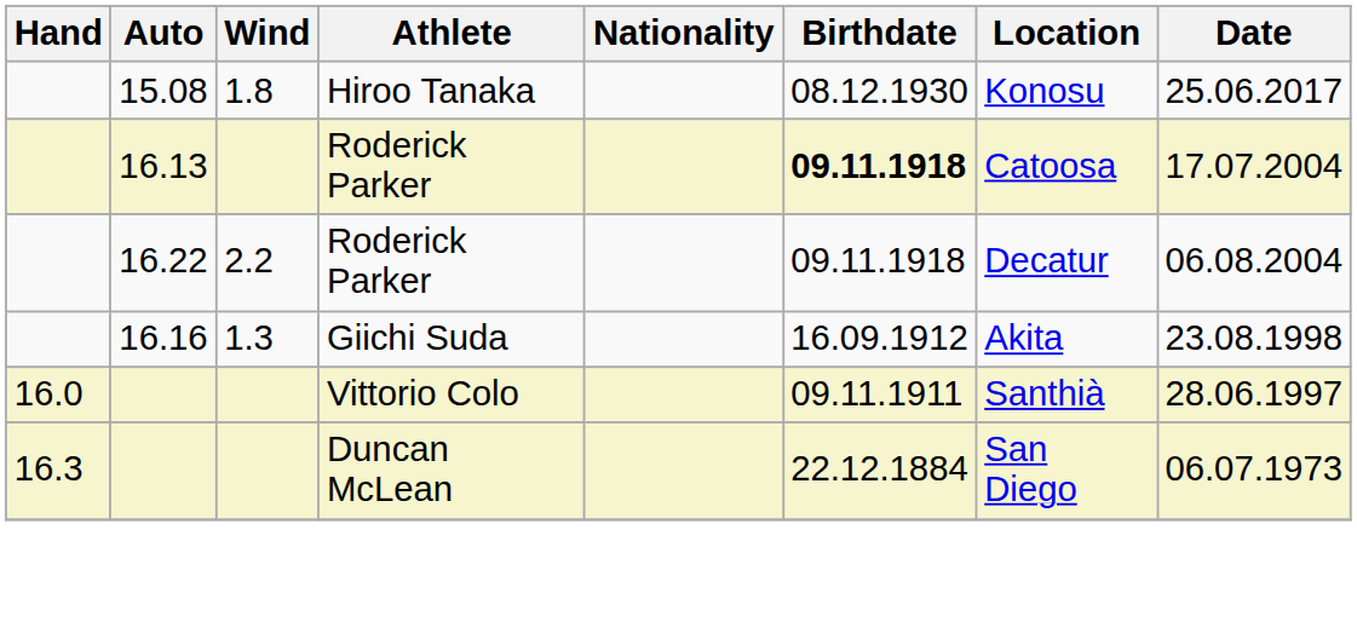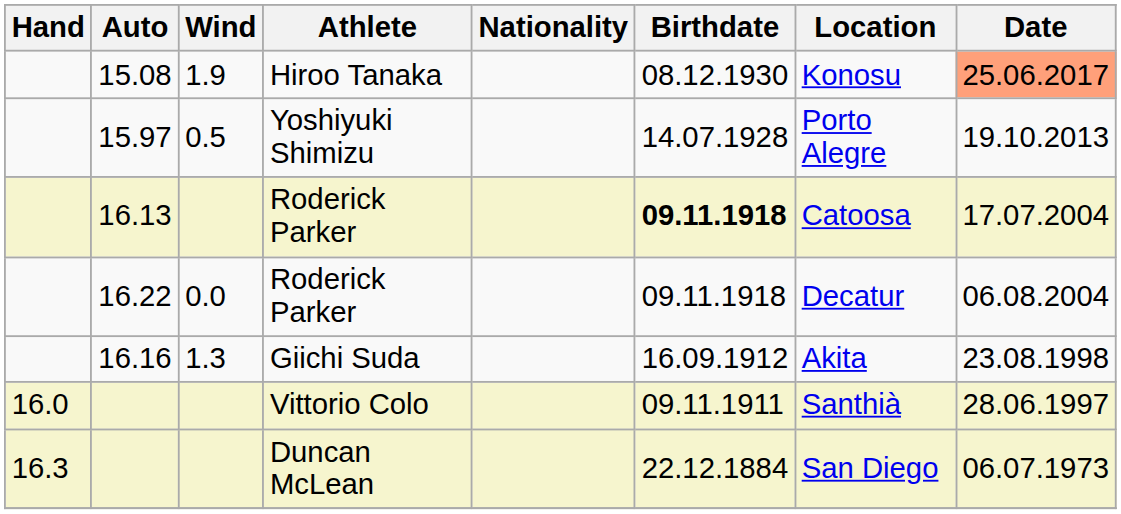15.08 | Wind: 1.8 -> 1.9
15.08 | Date: no background -> lightsalmon background
+ row: 15.97 | 0.5 | Yoshiyuki Shimizu | 14.07.1928 | Porto Alegre | 19.10.2013
16.22 | Wind: 2.2 -> 0.0
